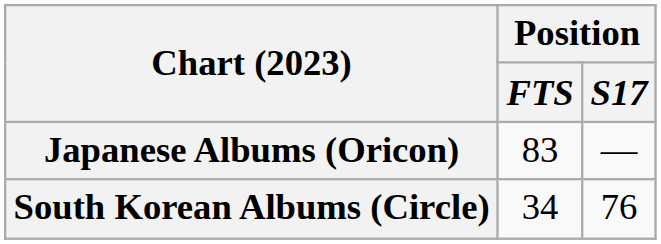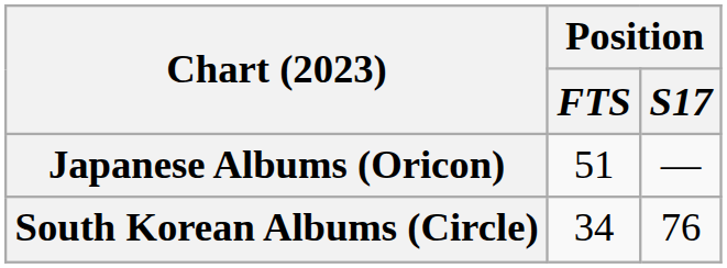Japanese Albums (Oricon) | Position / FTS: 83 -> 51
